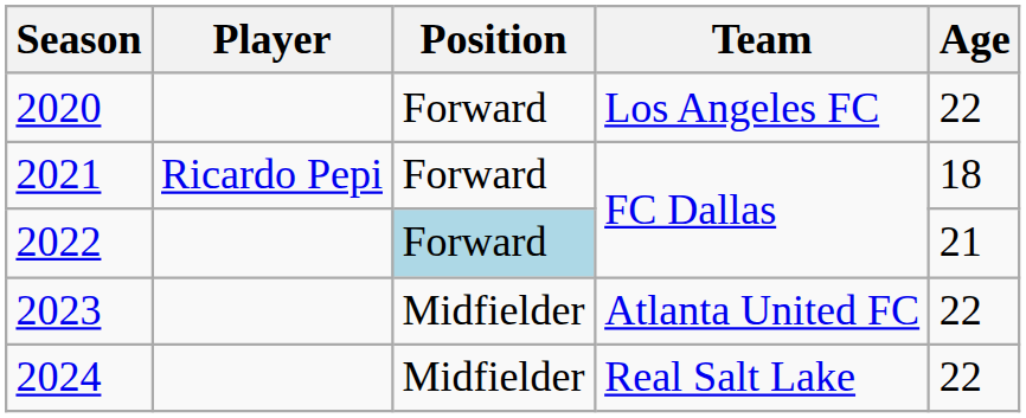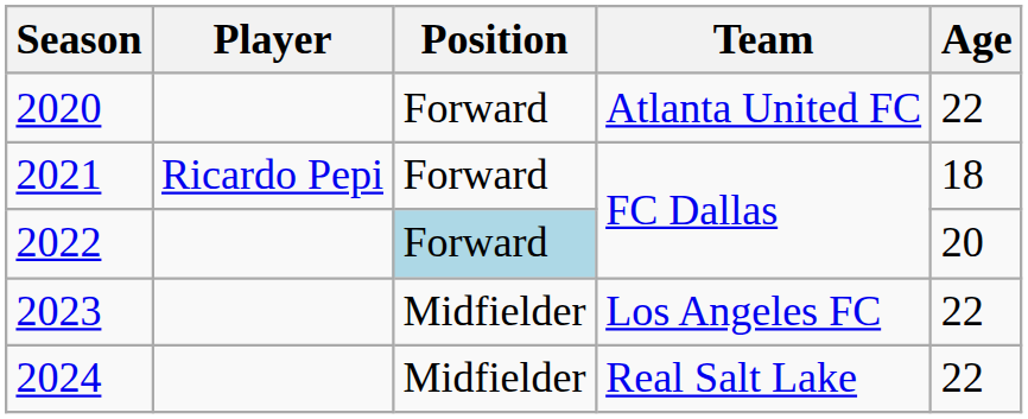2020 | Team: Los Angeles FC -> Atlanta United FC
2022 | Age: 21 -> 20
2023 | Team: Atlanta United FC -> Los Angeles FC
